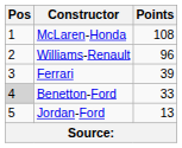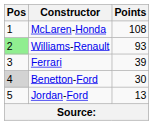Williams-Renault | Pos: no background -> lightgreen background
Williams-Renault | Points: 96 -> 93
Benetton-Ford | Points: 33 -> 30
